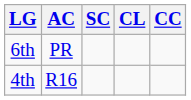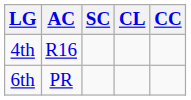rows swapped: 4th <-> 6th
